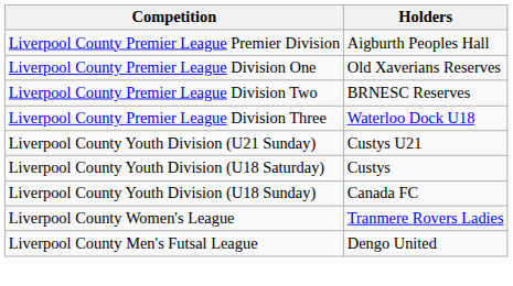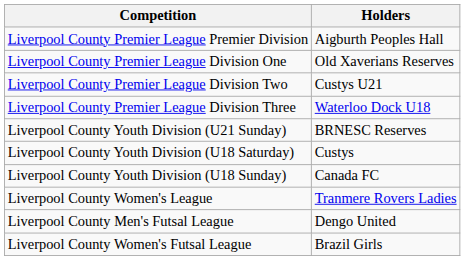Liverpool County Premier League Division Two | Holders: BRNESC Reserves -> Custys U21
Liverpool County Youth Division (U21 Sunday) | Holders: Custys U21 -> BRNESC Reserves
+ row: Liverpool County Women's Futsal League | Brazil Girls
